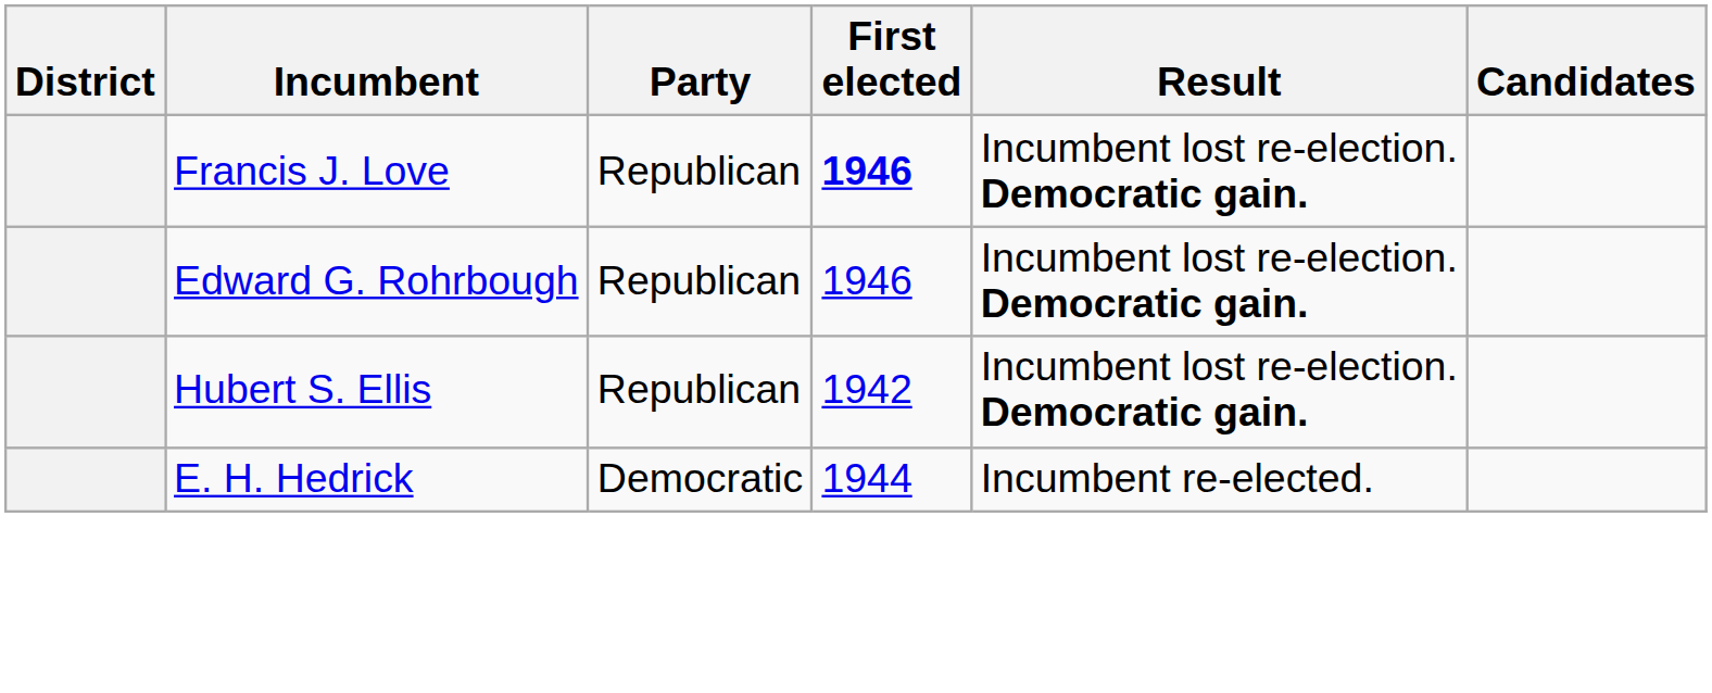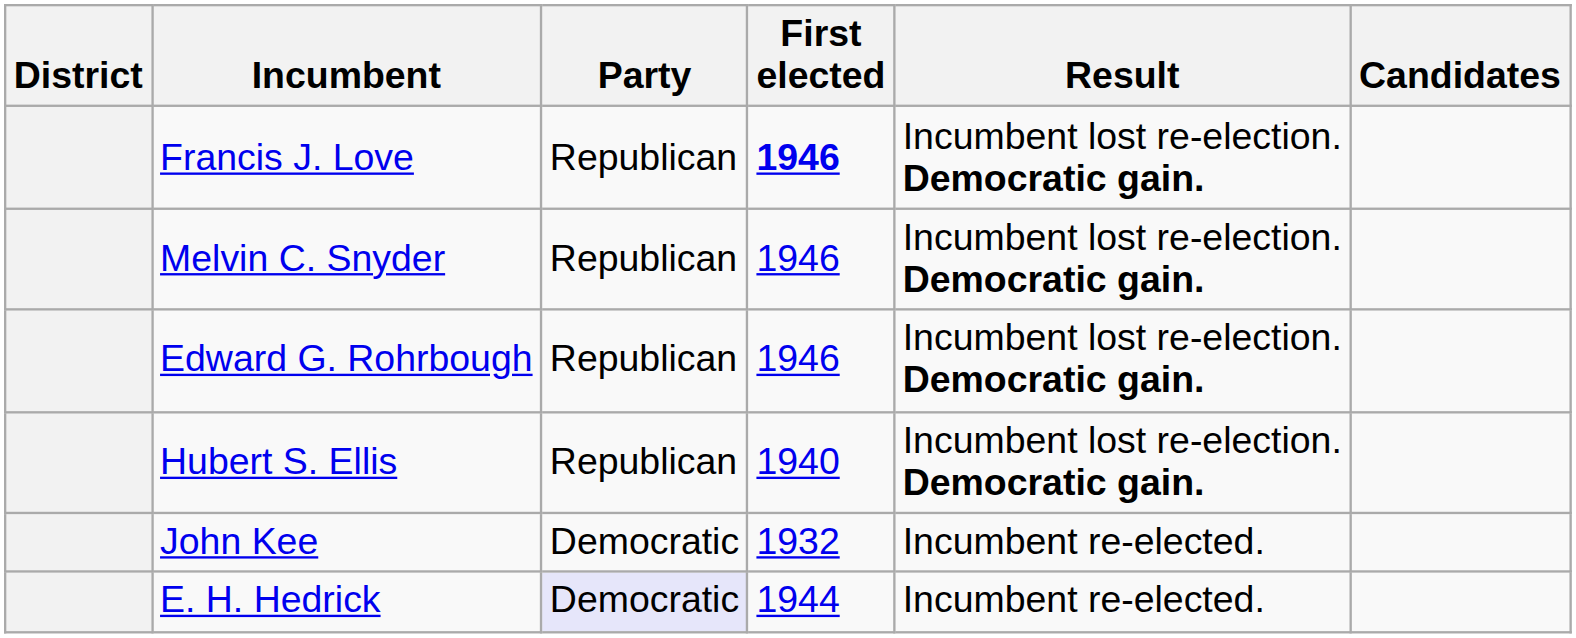+ row: Melvin C. Snyder | Republican | 1946 | Incumbent lost re-election. Democratic gain.
Hubert S. Ellis | First elected: 1942 -> 1940
+ row: John Kee | Democratic | 1932 | Incumbent re-elected.
E. H. Hedrick | Party: no background -> lavender background
